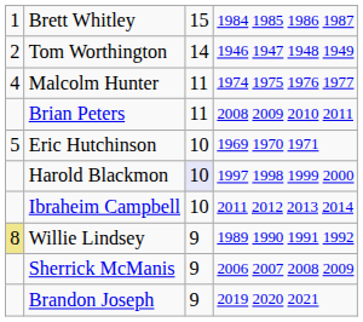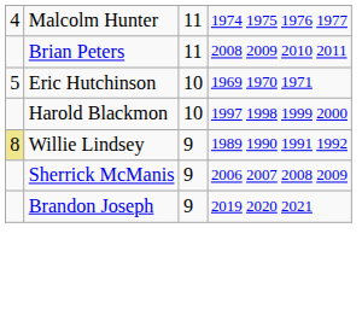- row: 1 | Brett Whitley | 15 | 1984 1985 1986 1987
- row: 2 | Tom Worthington | 14 | 1946 1947 1948 1949
Harold Blackmon | column 3: lavender background -> no background
- row: Ibraheim Campbell | 10 | 2011 2012 2013 2014
